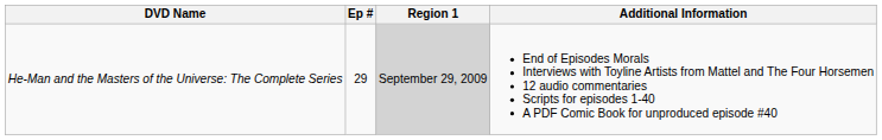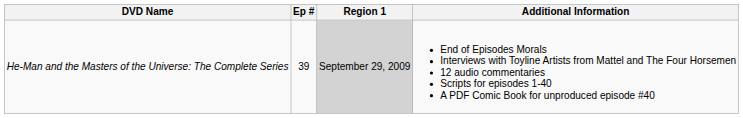He-Man and the Masters of the Universe: The Complete Series | Ep #: 29 -> 39
